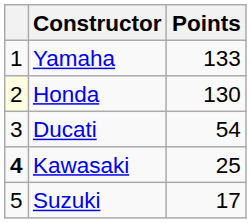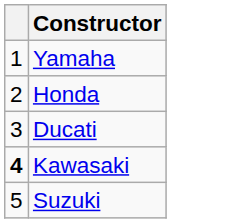- column: Points | 133 | 130 | 54 | 25 | 17
Honda | column 1: lightyellow background -> no background
